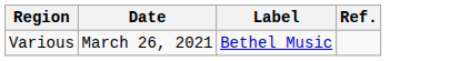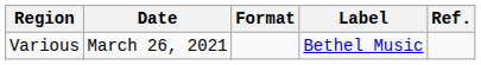+ column: Format
